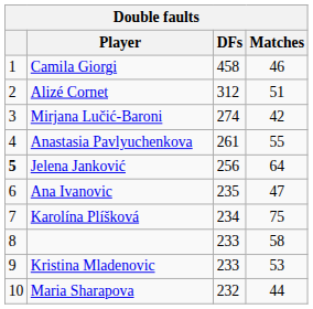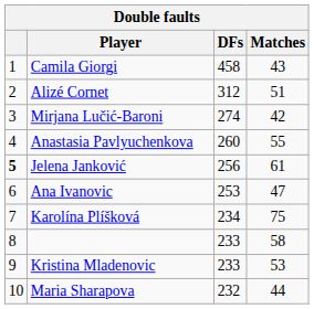Camila Giorgi | Matches: 46 -> 43
Anastasia Pavlyuchenkova | DFs: 261 -> 260
Jelena Janković | Matches: 64 -> 61
Ana Ivanovic | DFs: 235 -> 253
